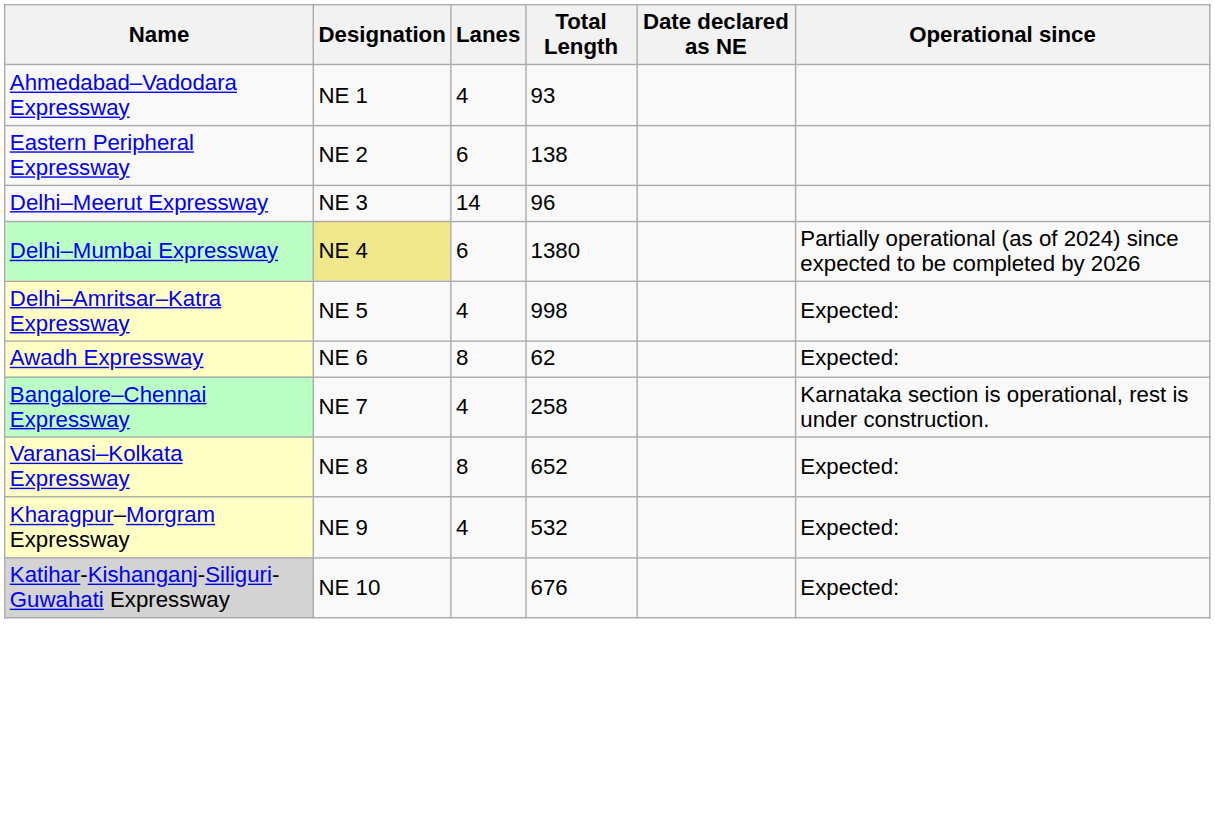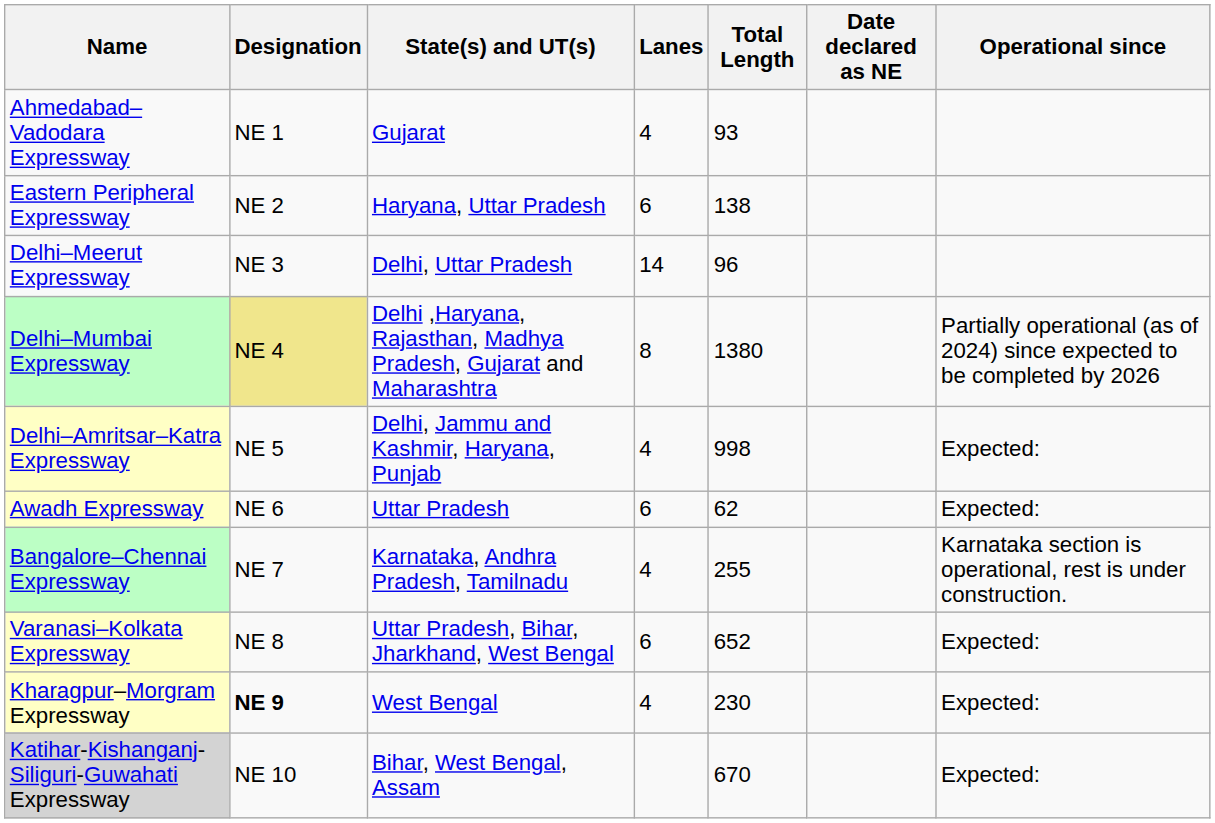+ column: State(s) and UT(s) | Gujarat | Haryana, Uttar Pradesh | Delhi, Uttar Pradesh | Delhi ,Haryana, Rajasthan, Madhya Pradesh, Gujarat and Maharashtra | Delhi, Jammu and Kashmir, Haryana, Punjab | Uttar Pradesh | Karnataka, Andhra Pradesh, Tamilnadu | Uttar Pradesh, Bihar, Jharkhand, West Bengal | West Bengal | Bihar, West Bengal, Assam
Delhi–Mumbai Expressway | Lanes: 6 -> 8
Awadh Expressway | Lanes: 8 -> 6
Bangalore–Chennai Expressway | Total Length: 258 -> 255
Varanasi–Kolkata Expressway | Lanes: 8 -> 6
Kharagpur–Morgram Expressway | Designation: normal -> bold
Kharagpur–Morgram Expressway | Total Length: 532 -> 230
Katihar-Kishanganj-Siliguri-Guwahati Expressway | Total Length: 676 -> 670
